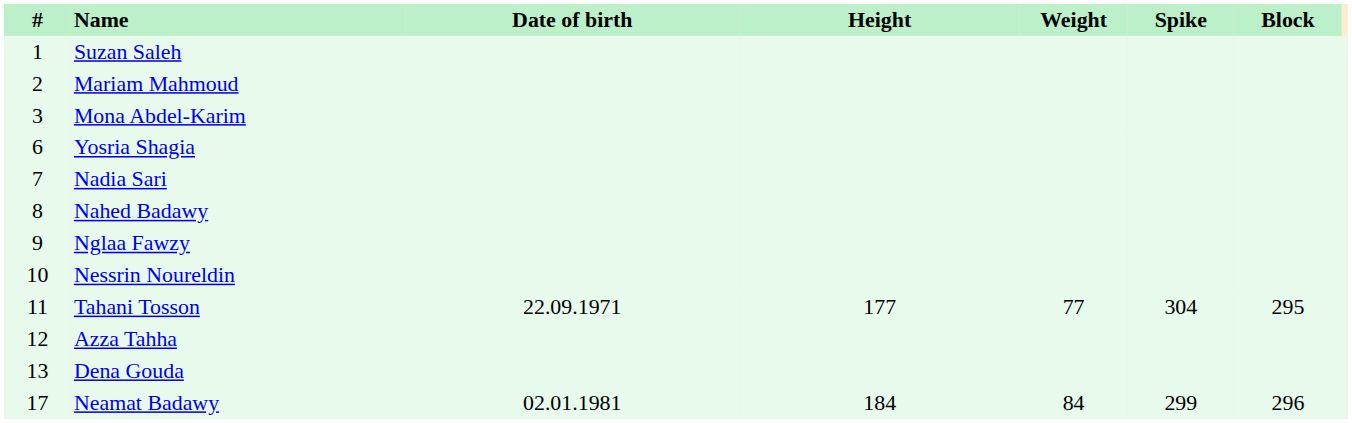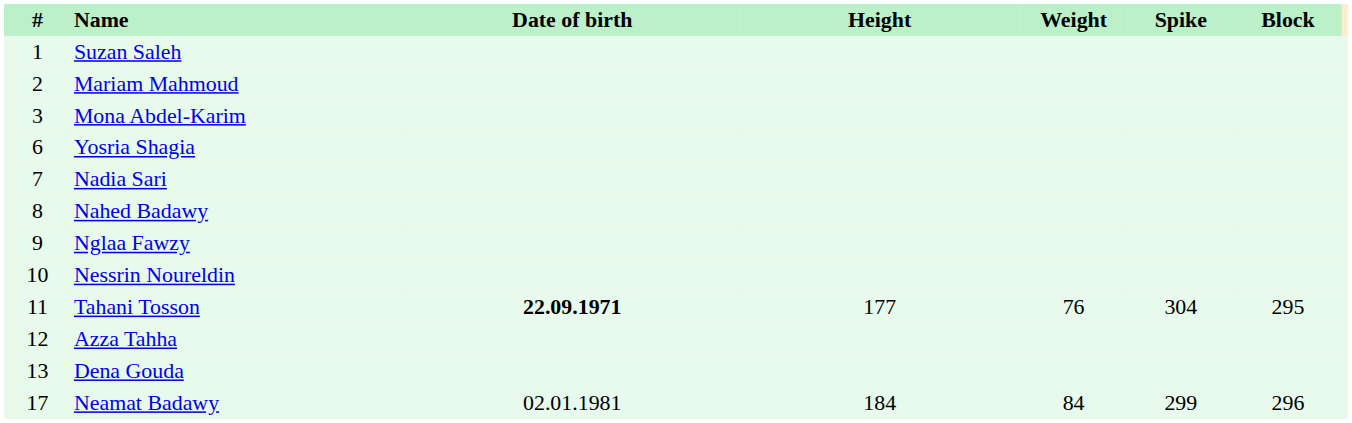Tahani Tosson | Date of birth: normal -> bold
Tahani Tosson | Weight: 77 -> 76
